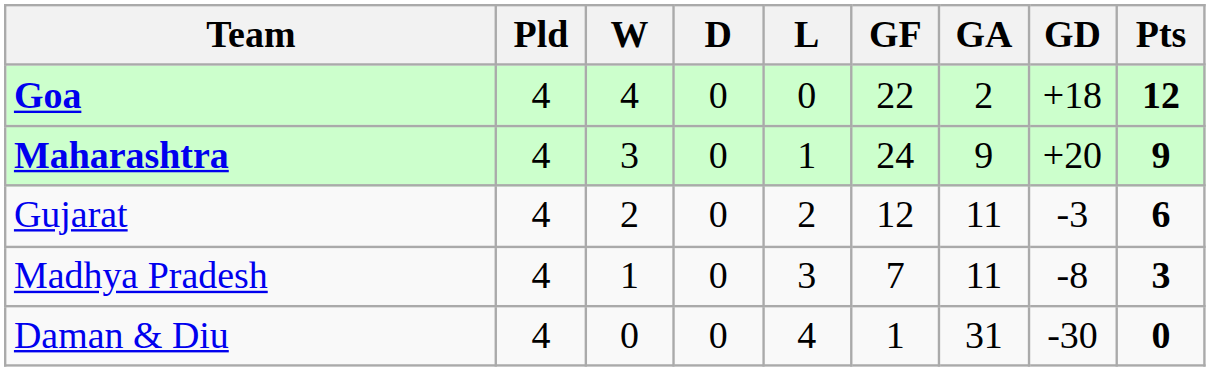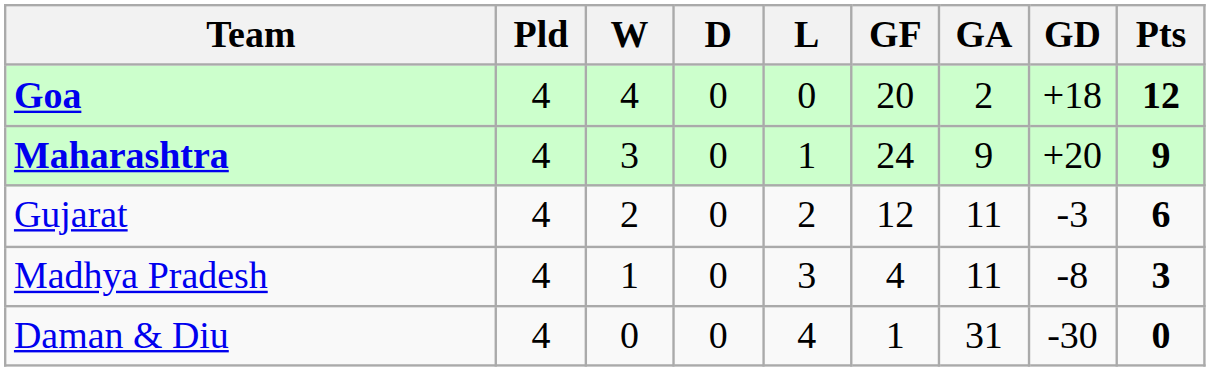Goa | GF: 22 -> 20
Madhya Pradesh | GF: 7 -> 4
